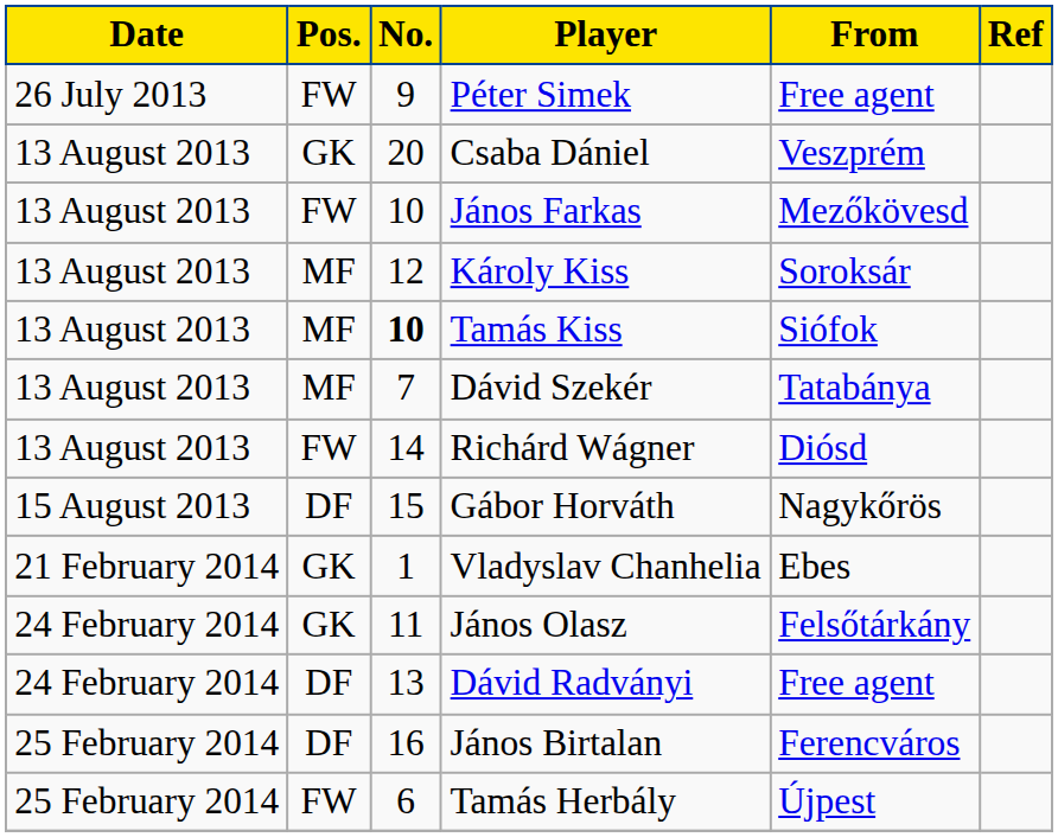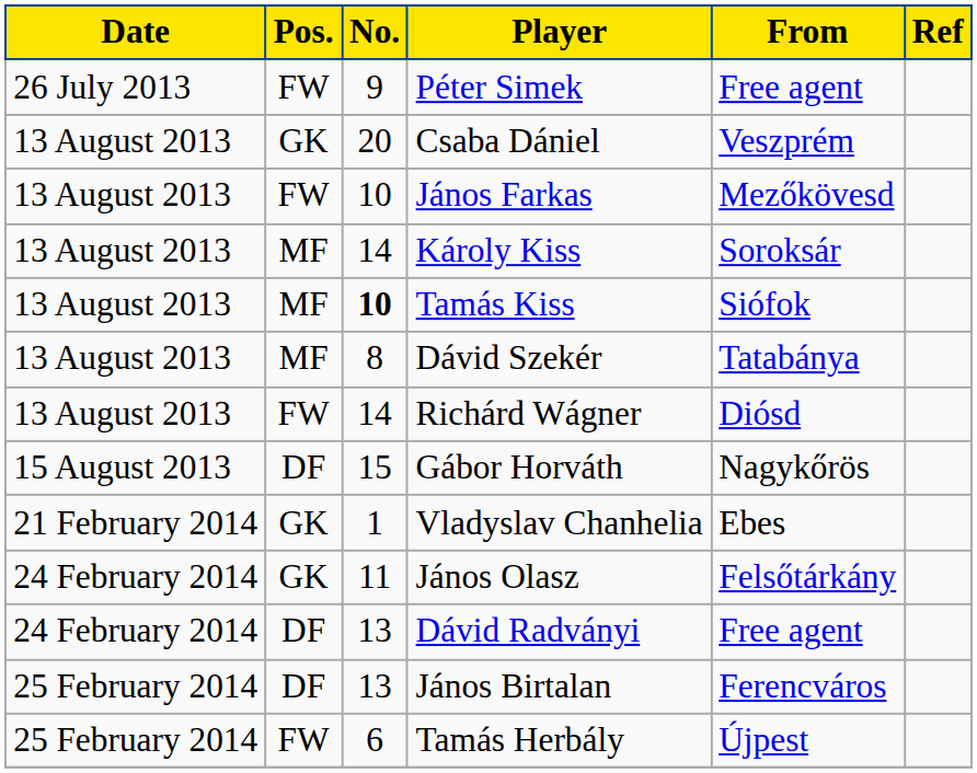Károly Kiss | No.: 12 -> 14
Dávid Szekér | No.: 7 -> 8
János Birtalan | No.: 16 -> 13
